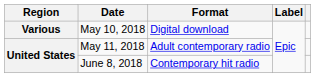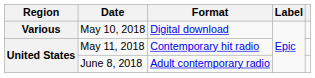May 11, 2018 | Format: Adult contemporary radio -> Contemporary hit radio
June 8, 2018 | Format: Contemporary hit radio -> Adult contemporary radio
